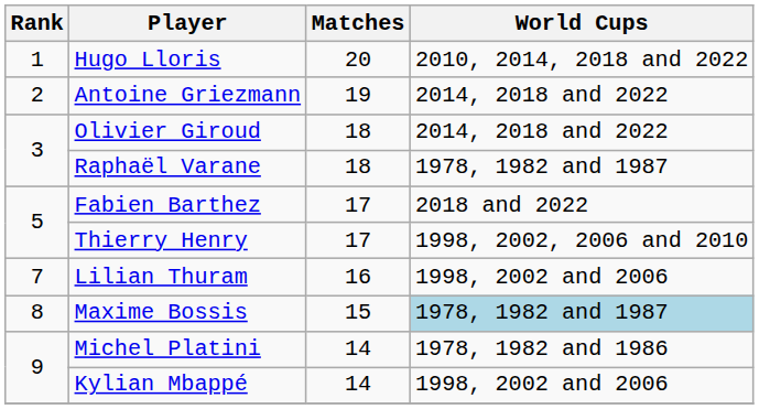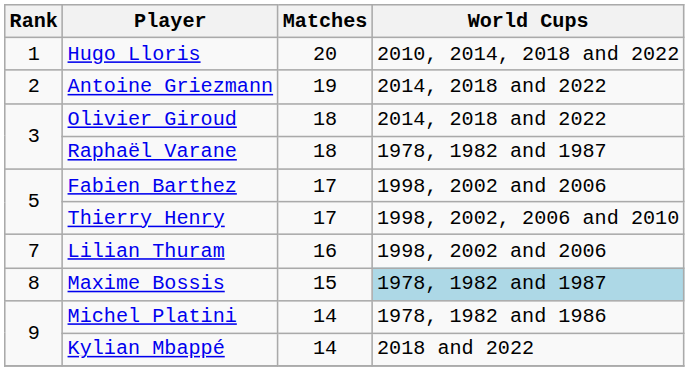Fabien Barthez | World Cups: 2018 and 2022 -> 1998, 2002 and 2006
Kylian Mbappé | World Cups: 1998, 2002 and 2006 -> 2018 and 2022
